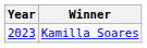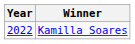Kamilla Soares | Year: 2023 -> 2022
